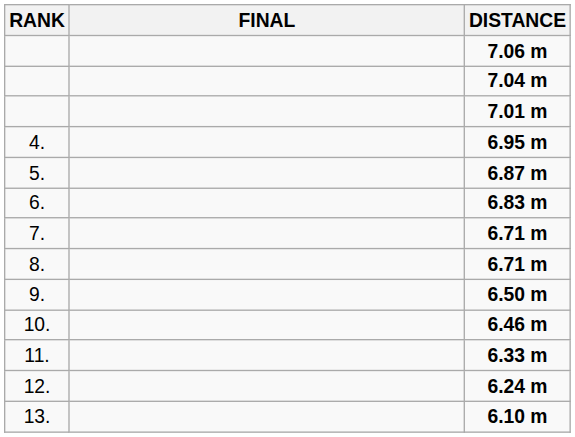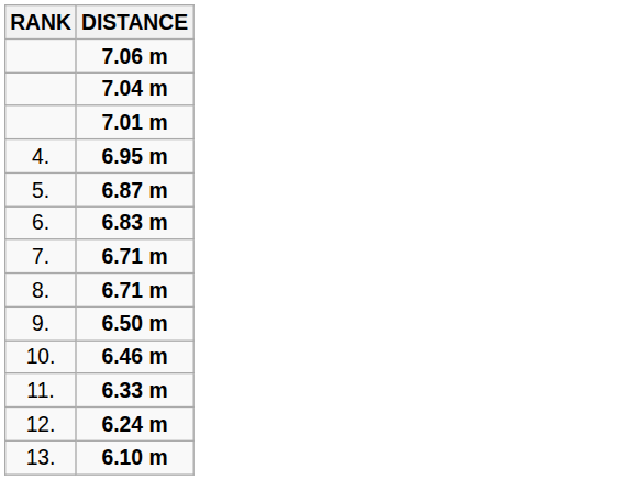- column: FINAL
